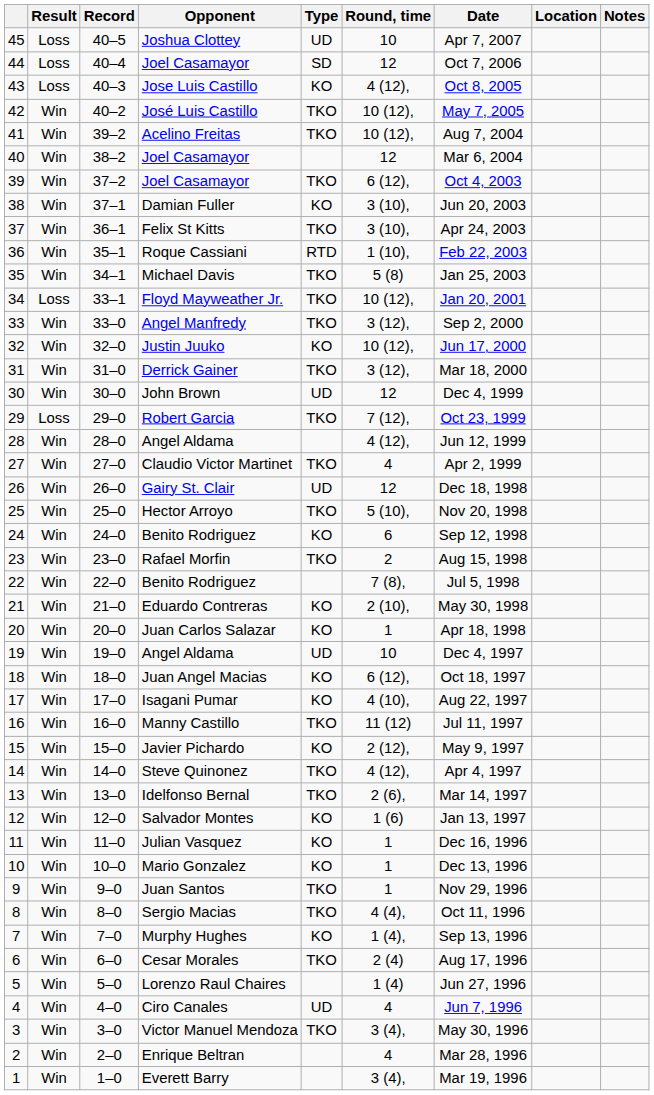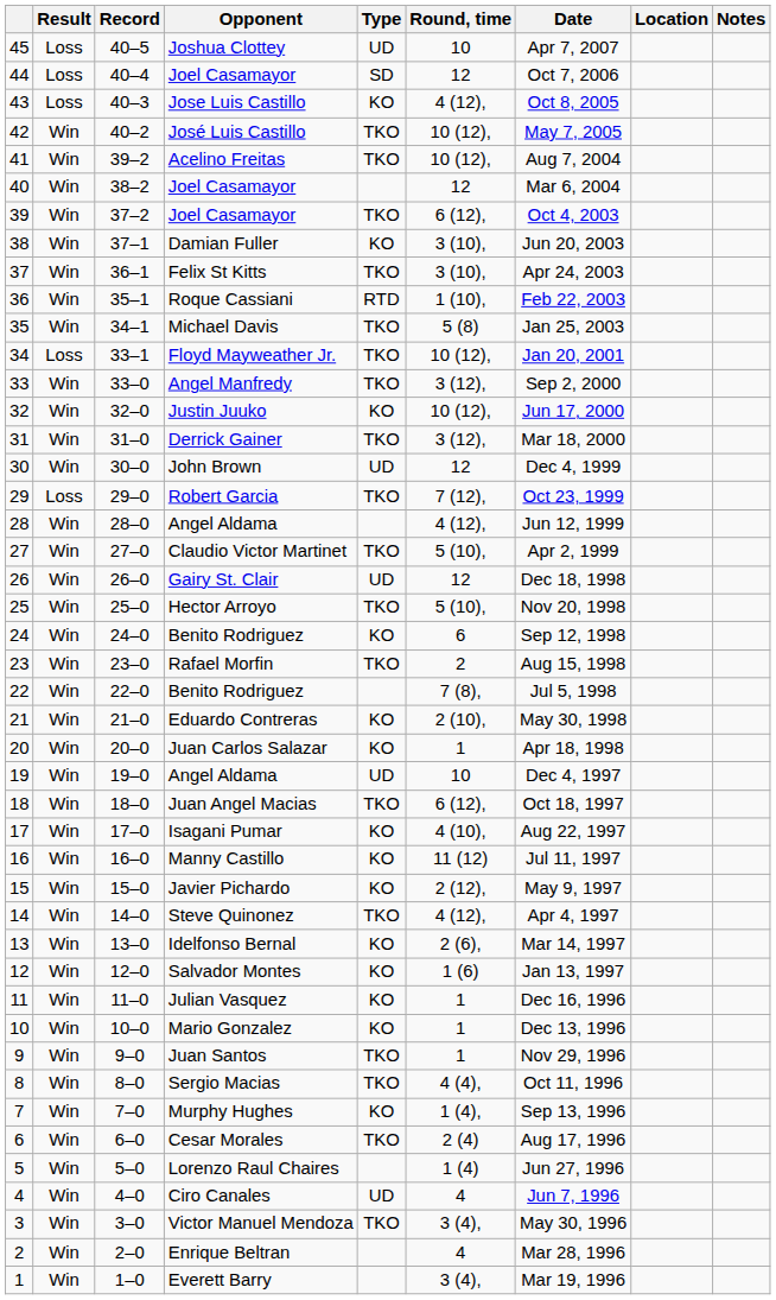Claudio Victor Martinet | Round, time: 4 -> 5 (10),
Juan Angel Macias | Type: KO -> TKO
Manny Castillo | Type: TKO -> KO
Idelfonso Bernal | Type: TKO -> KO
